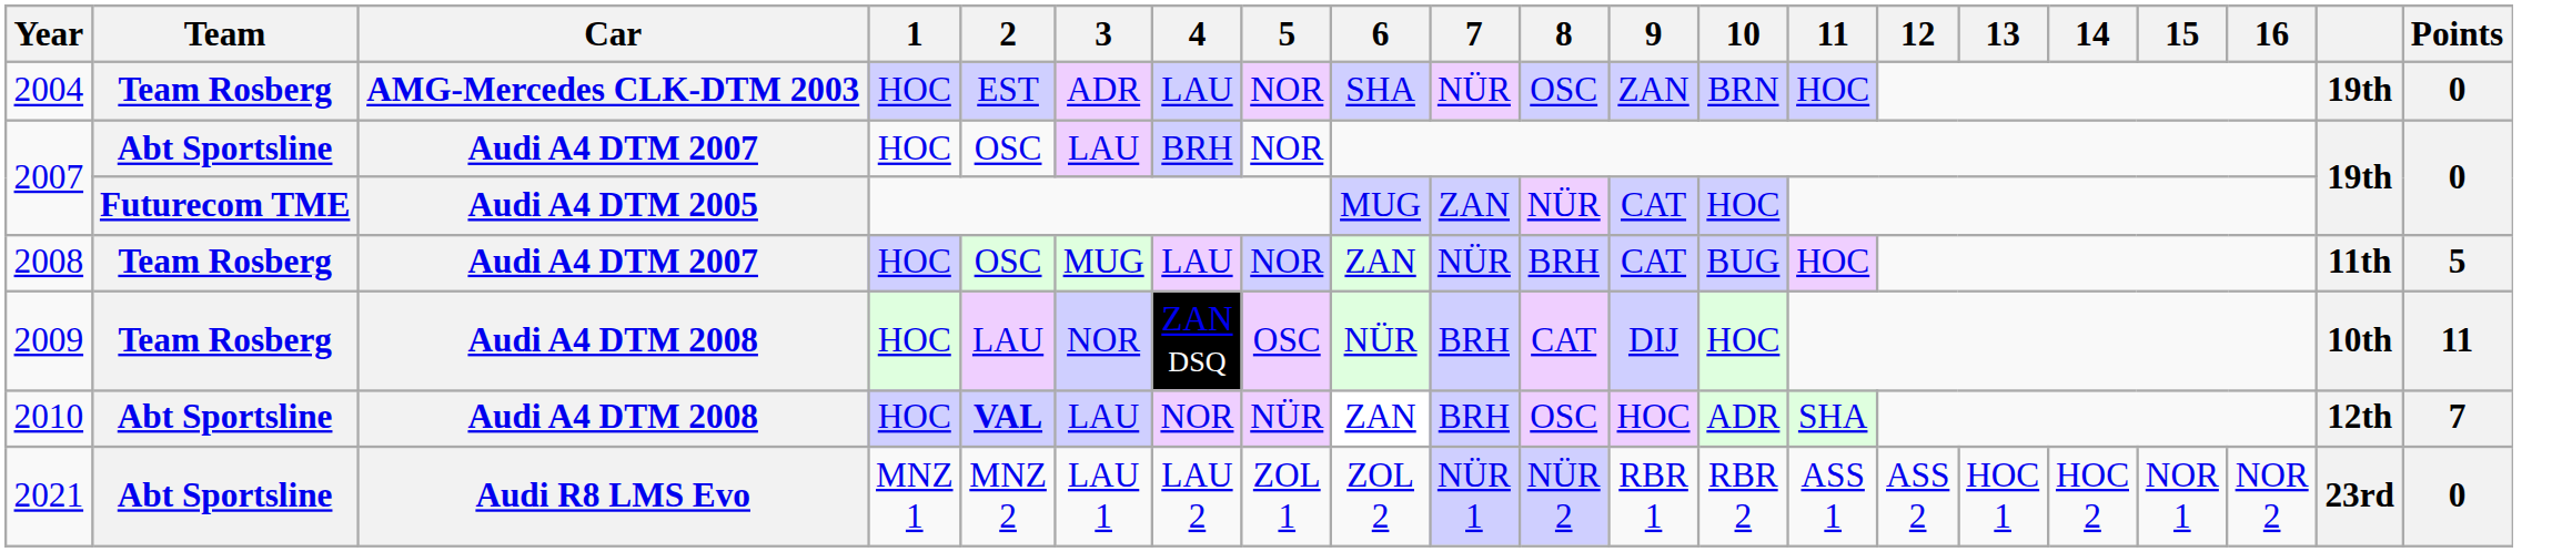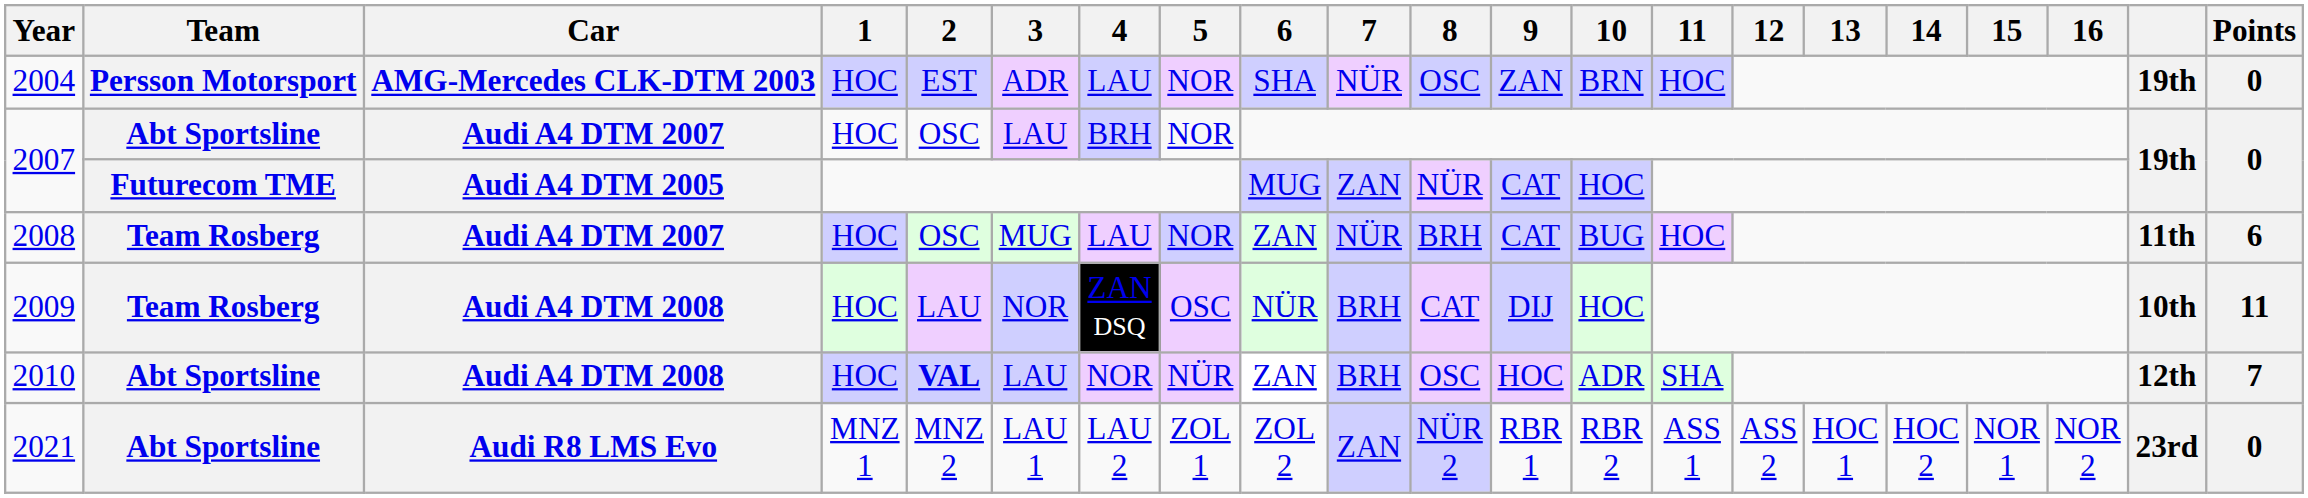2004 | Team: Team Rosberg -> Persson Motorsport
2008 | Points: 5 -> 6
2021 | 7: NÜR 1 -> ZAN
